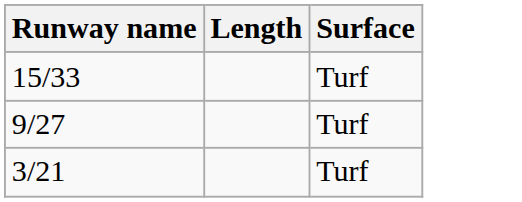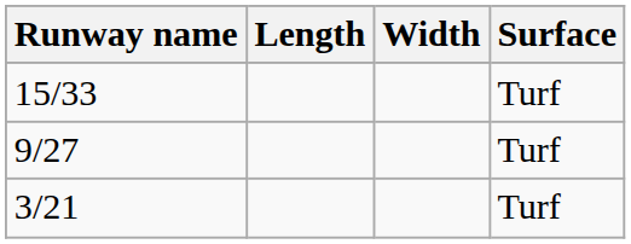+ column: Width
